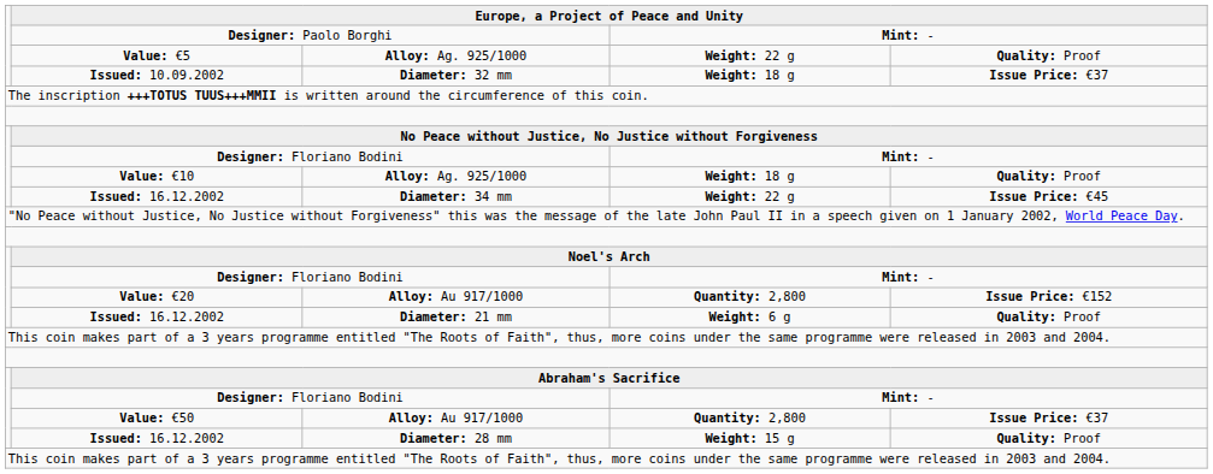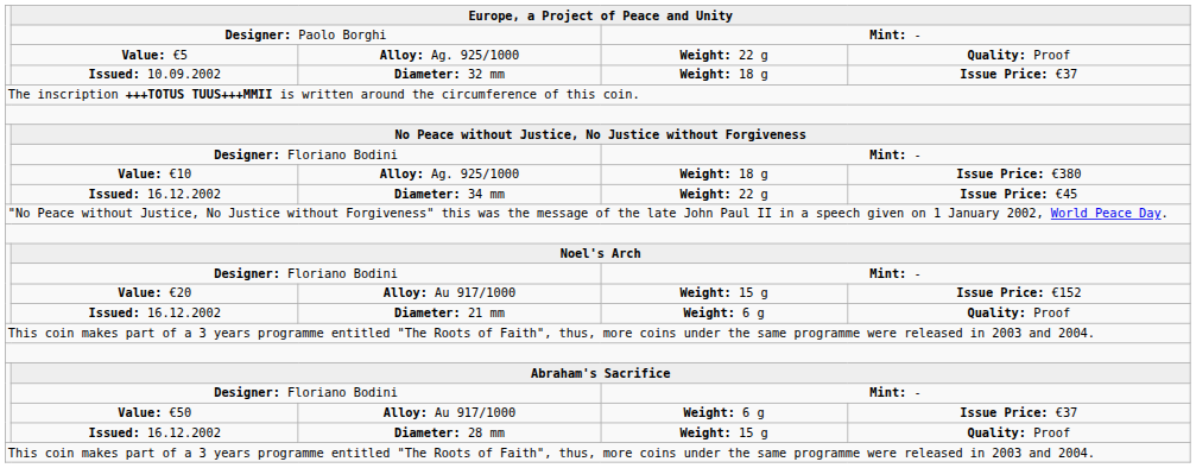Value: €10 | column 5: Quality: Proof -> Issue Price: €380
Value: €20 | column 4: Quantity: 2,800 -> Weight: 15 g
Value: €50 | column 4: Quantity: 2,800 -> Weight: 6 g
